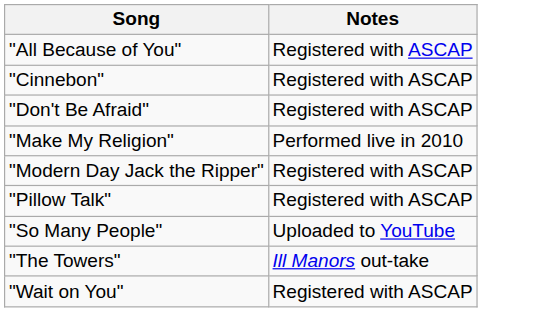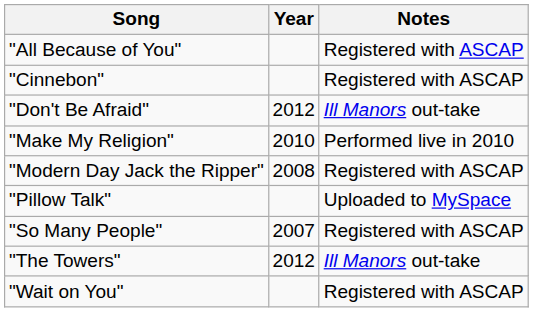+ column: Year | 2012 | 2010 | 2008 | 2007 | 2012
"Don't Be Afraid" | Notes: Registered with ASCAP -> Ill Manors out-take
"Pillow Talk" | Notes: Registered with ASCAP -> Uploaded to MySpace
"So Many People" | Notes: Uploaded to YouTube -> Registered with ASCAP
